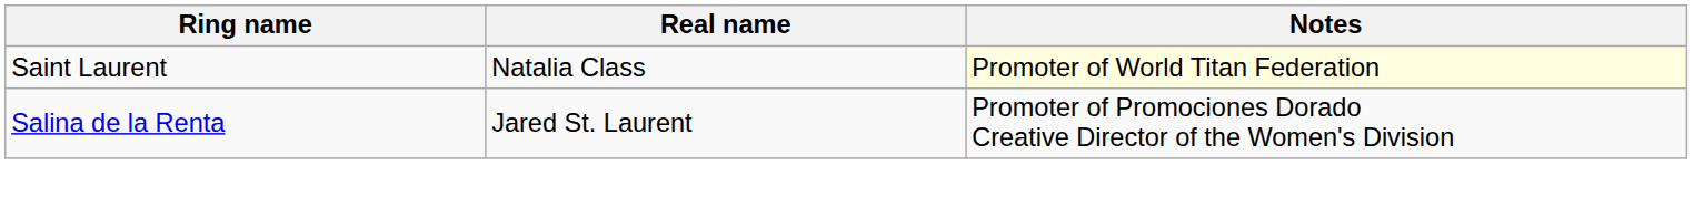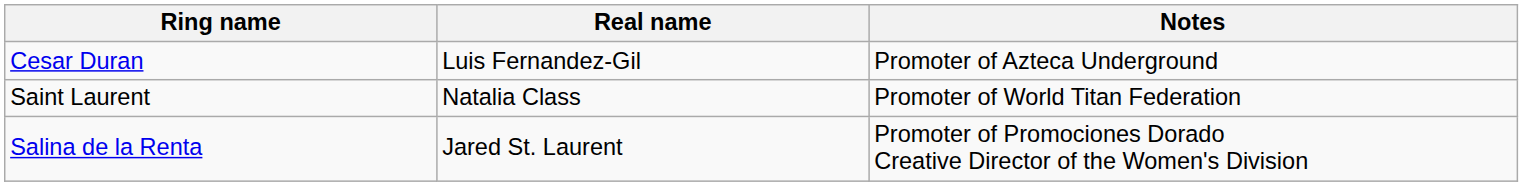+ row: Cesar Duran | Luis Fernandez-Gil | Promoter of Azteca Underground
Saint Laurent | Notes: lightyellow background -> no background
